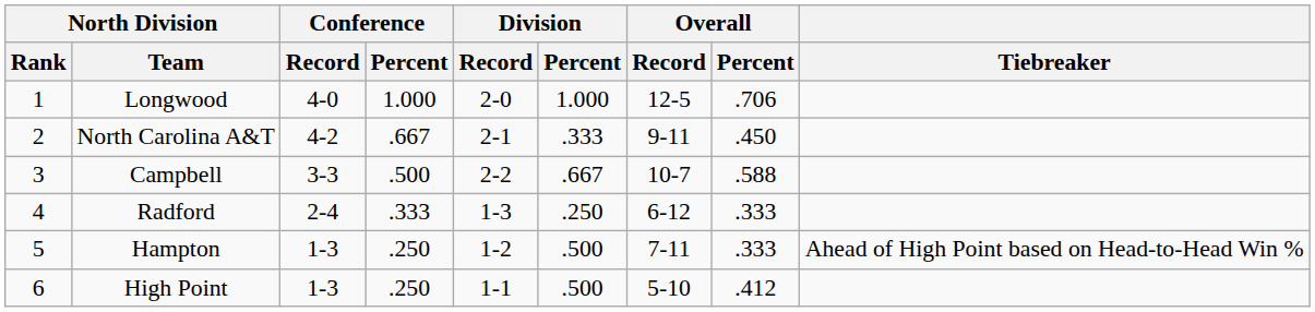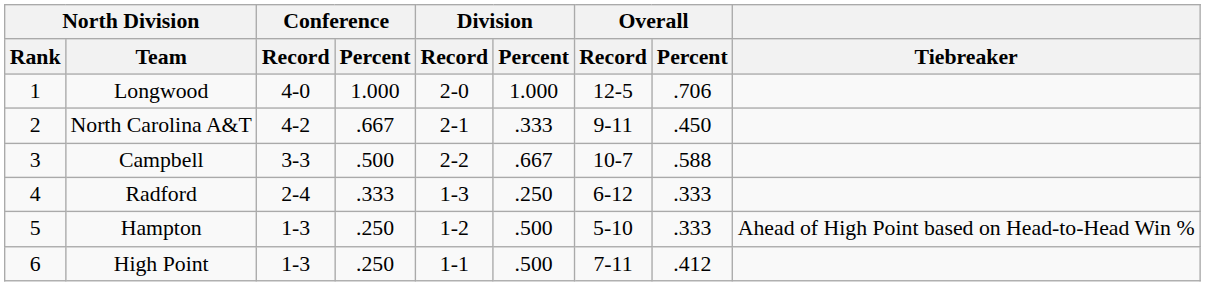Hampton | Overall / Record: 7-11 -> 5-10
High Point | Overall / Record: 5-10 -> 7-11
